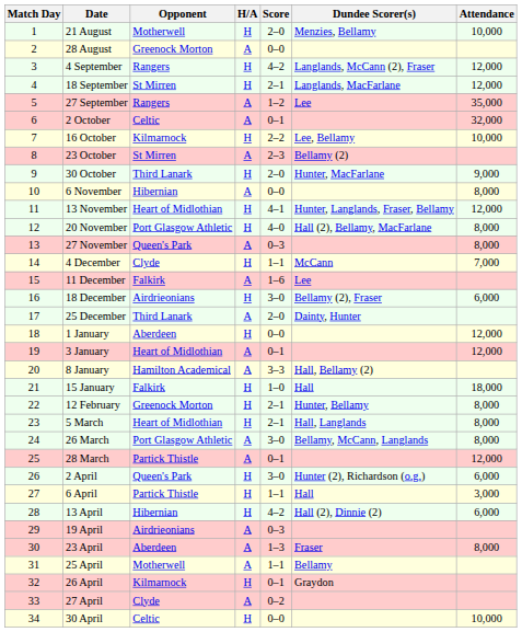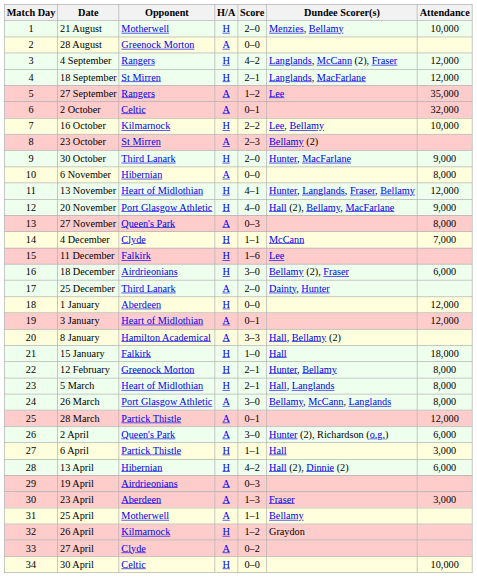20 November | Attendance: 8,000 -> 9,000
11 December | H/A: A -> H
2 April | H/A: H -> A
23 April | Attendance: 8,000 -> 3,000
26 April | Score: 0–1 -> 1–2
